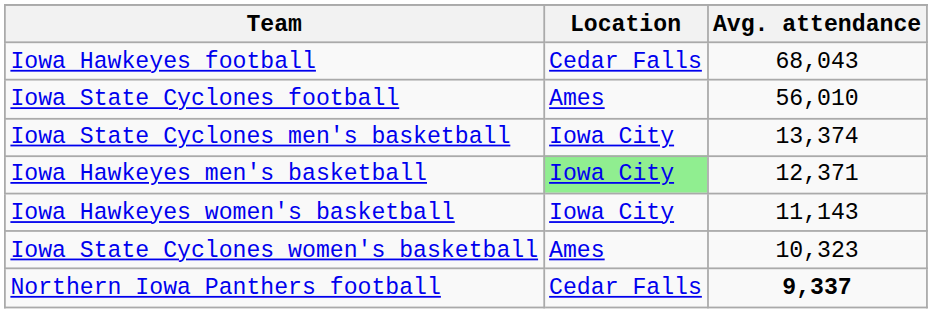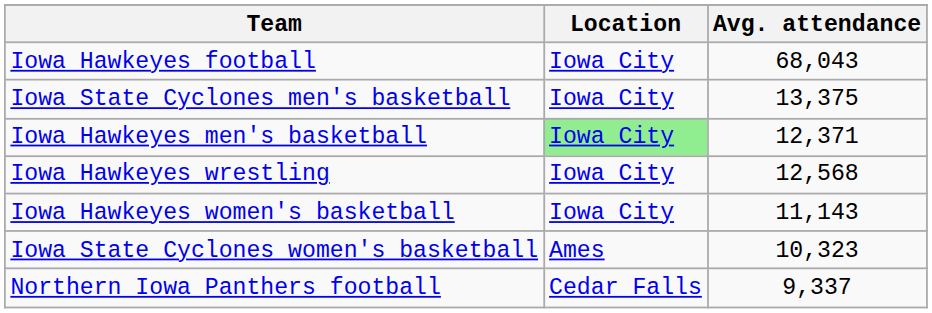Iowa Hawkeyes football | Location: Cedar Falls -> Iowa City
- row: Iowa State Cyclones football | Ames | 56,010
Iowa State Cyclones men's basketball | Avg. attendance: 13,374 -> 13,375
+ row: Iowa Hawkeyes wrestling | Iowa City | 12,568
Northern Iowa Panthers football | Avg. attendance: bold -> normal
